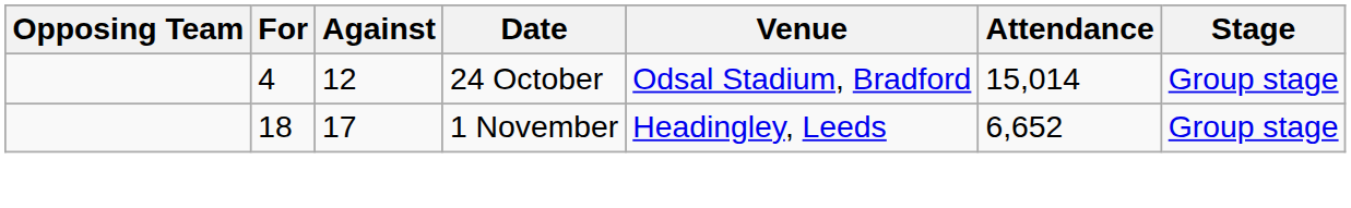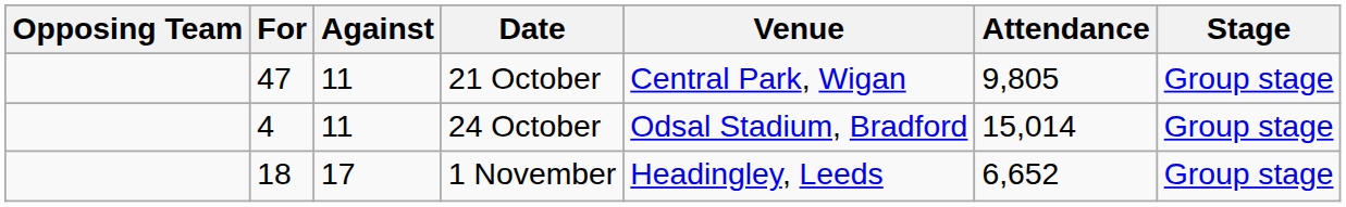+ row: 47 | 11 | 21 October | Central Park, Wigan | 9,805 | Group stage
24 October | Against: 12 -> 11
